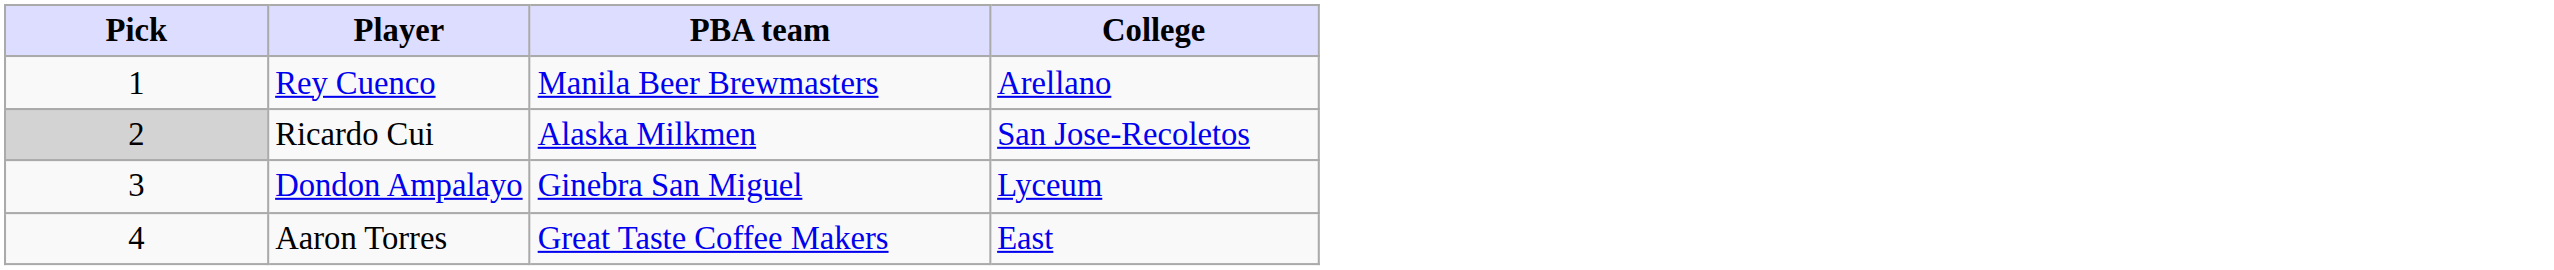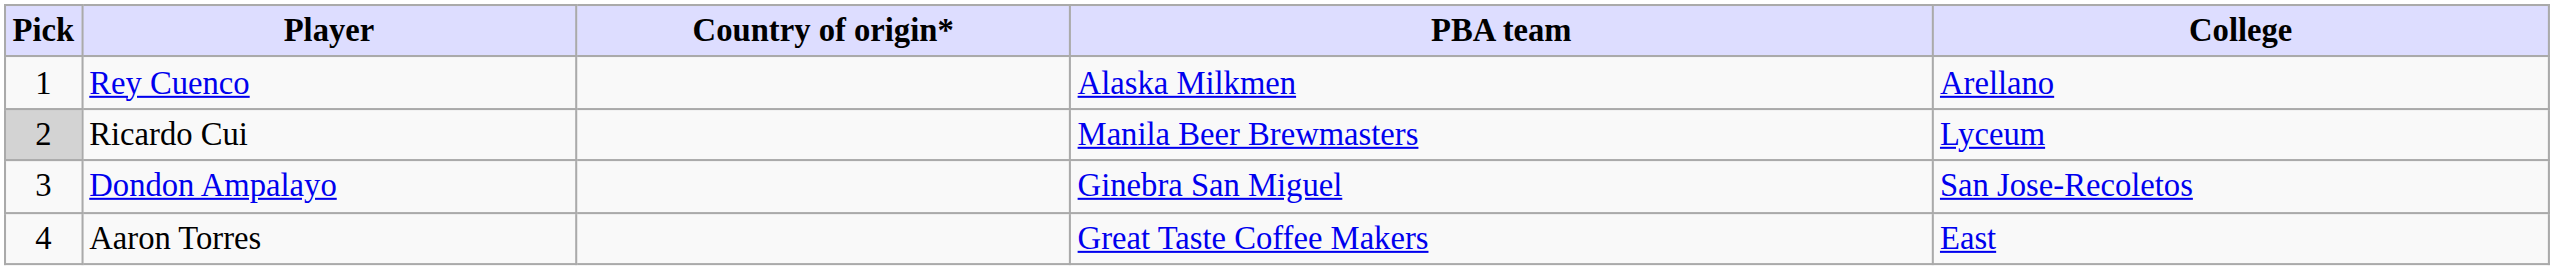+ column: Country of origin*
Rey Cuenco | PBA team: Manila Beer Brewmasters -> Alaska Milkmen
Ricardo Cui | PBA team: Alaska Milkmen -> Manila Beer Brewmasters
Ricardo Cui | College: San Jose-Recoletos -> Lyceum
Dondon Ampalayo | College: Lyceum -> San Jose-Recoletos
